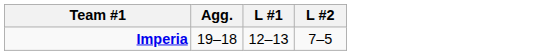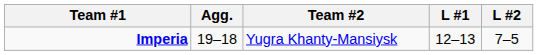+ column: Team #2 | Yugra Khanty-Mansiysk
